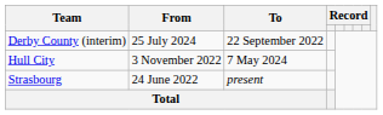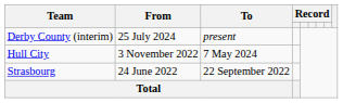Derby County (interim) | To: 22 September 2022 -> present
Strasbourg | To: present -> 22 September 2022
